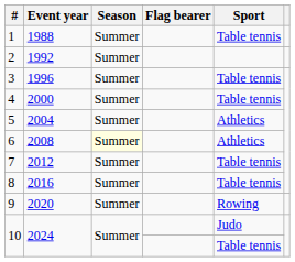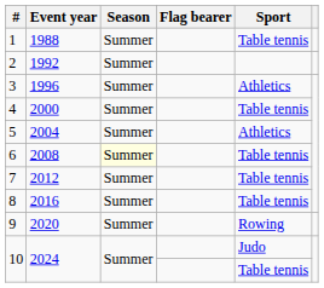3 | Sport: Table tennis -> Athletics
6 | Sport: Athletics -> Table tennis
